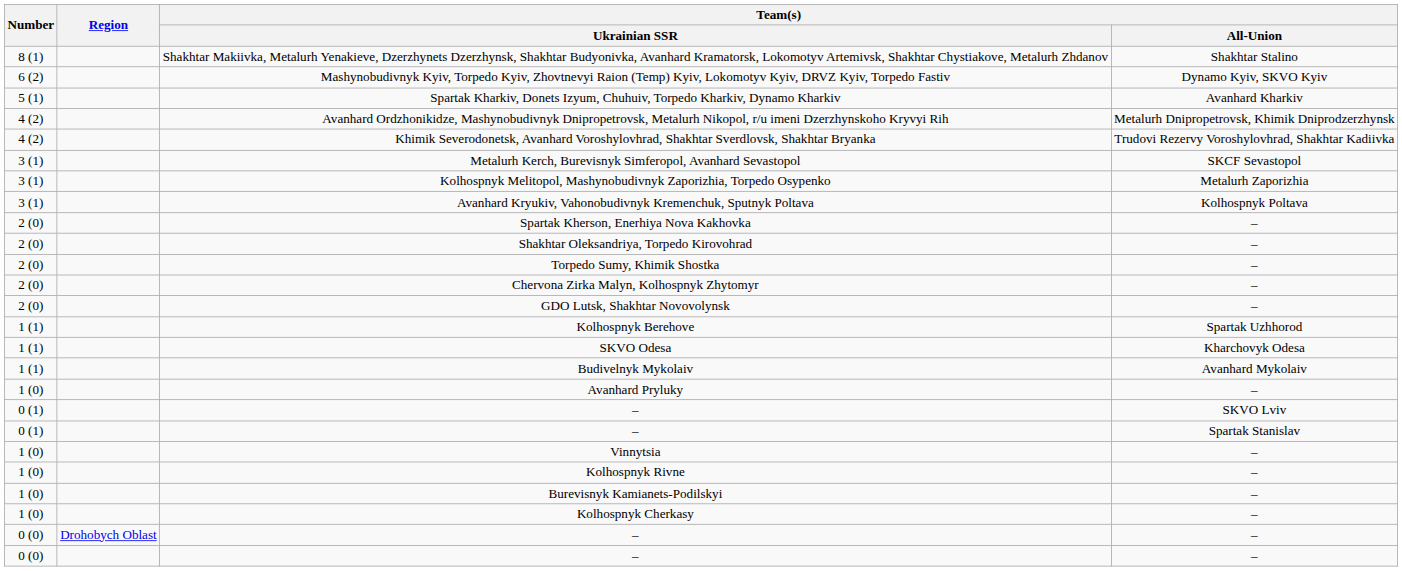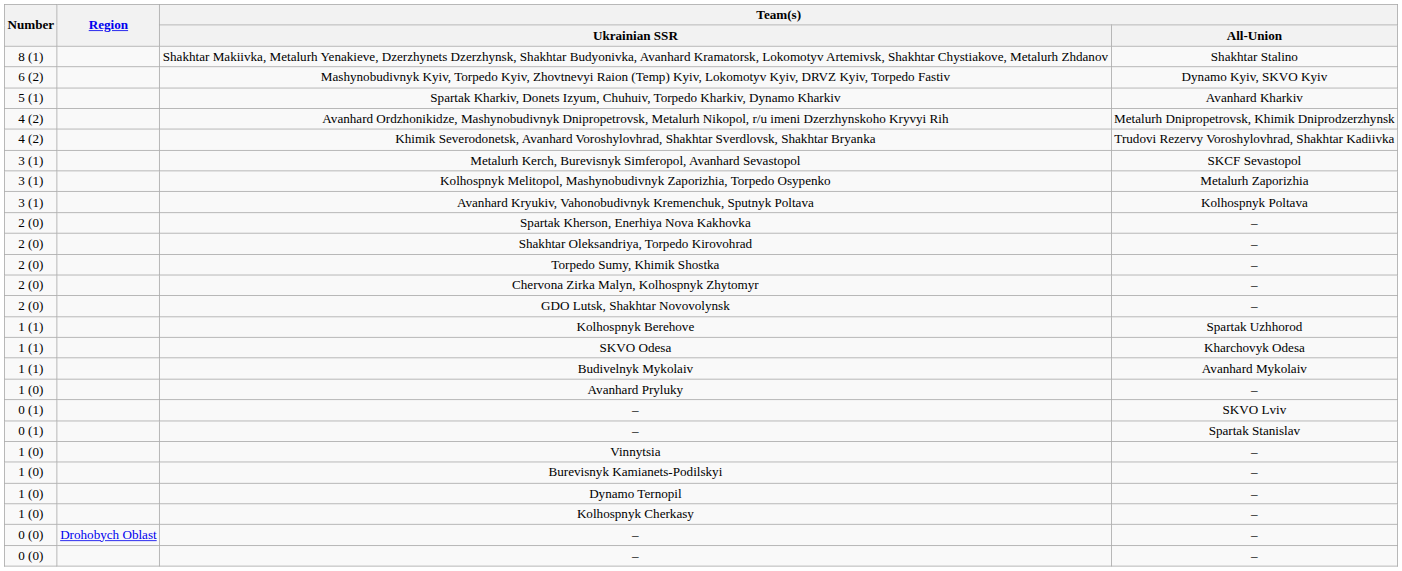- row: 1 (0) | Kolhospnyk Rivne | –
+ row: 1 (0) | Dynamo Ternopil | –
